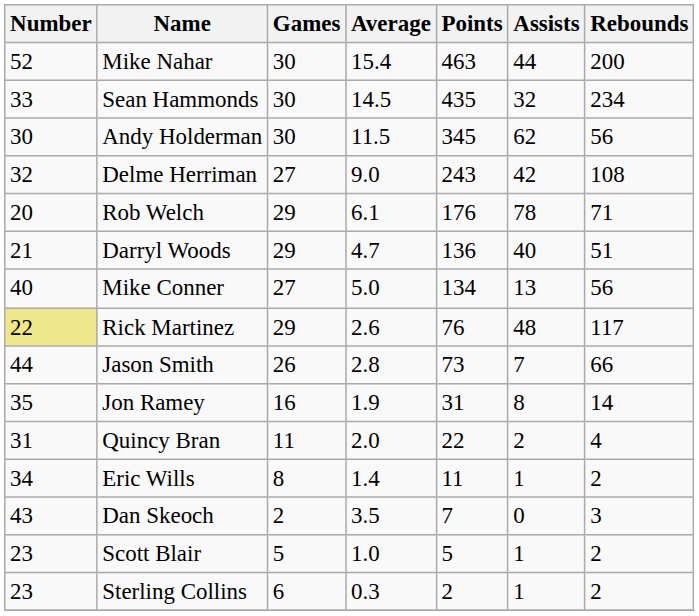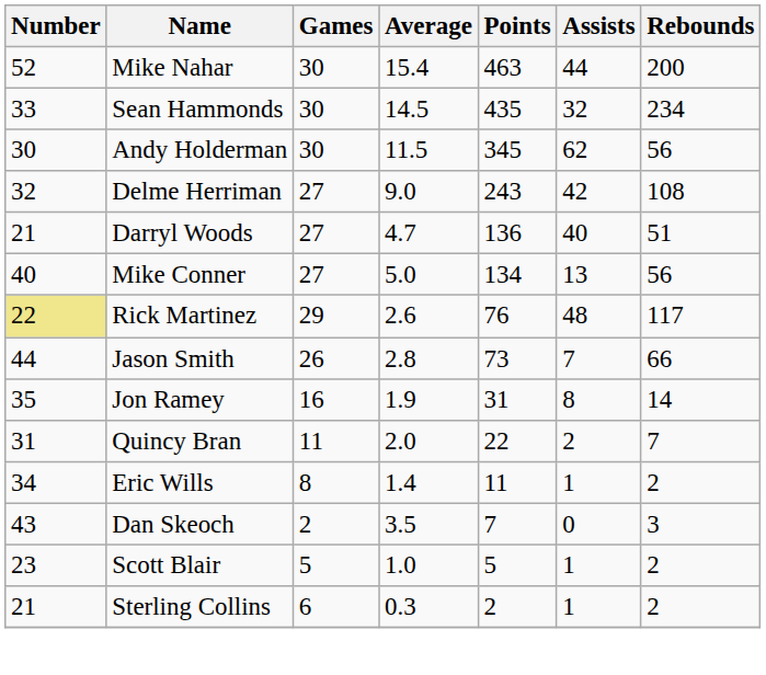- row: 20 | Rob Welch | 29 | 6.1 | 176 | 78 | 71
Darryl Woods | Games: 29 -> 27
Quincy Bran | Rebounds: 4 -> 7
Sterling Collins | Number: 23 -> 21
